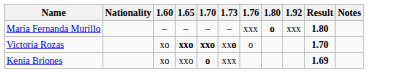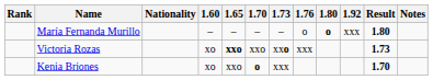+ column: Rank
María Fernanda Murillo | 1.76: xxx -> o
Victoria Rozas | 1.70: bold -> normal
Victoria Rozas | 1.76: o -> xxx
Victoria Rozas | Result: 1.70 -> 1.73
Kenia Briones | Result: 1.69 -> 1.70
